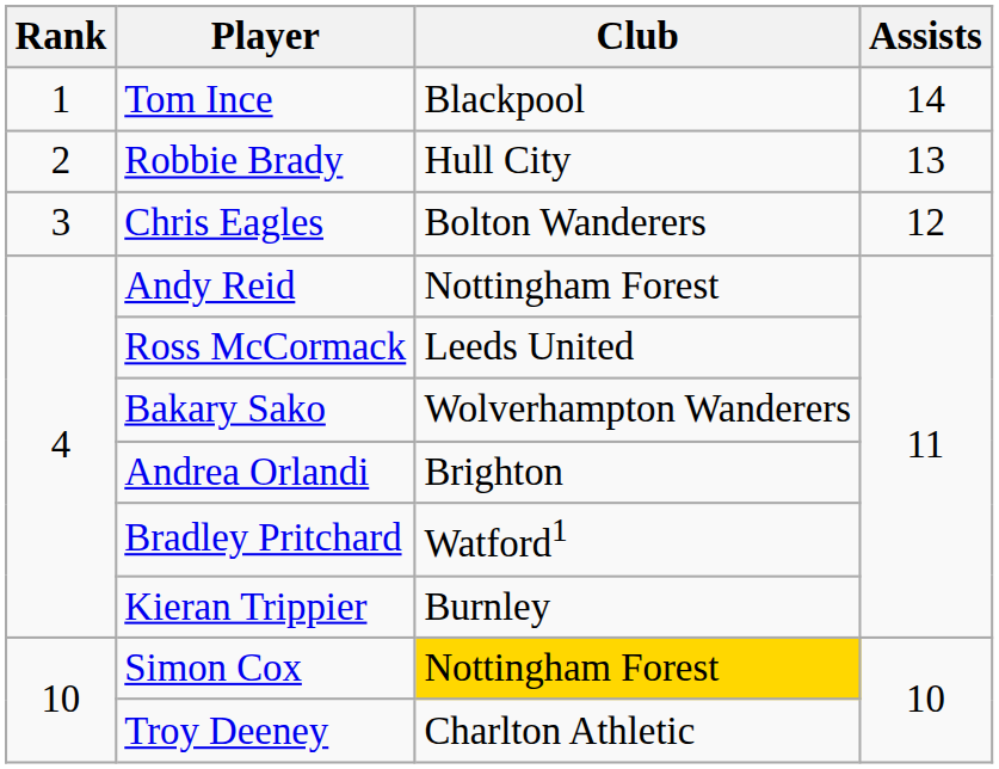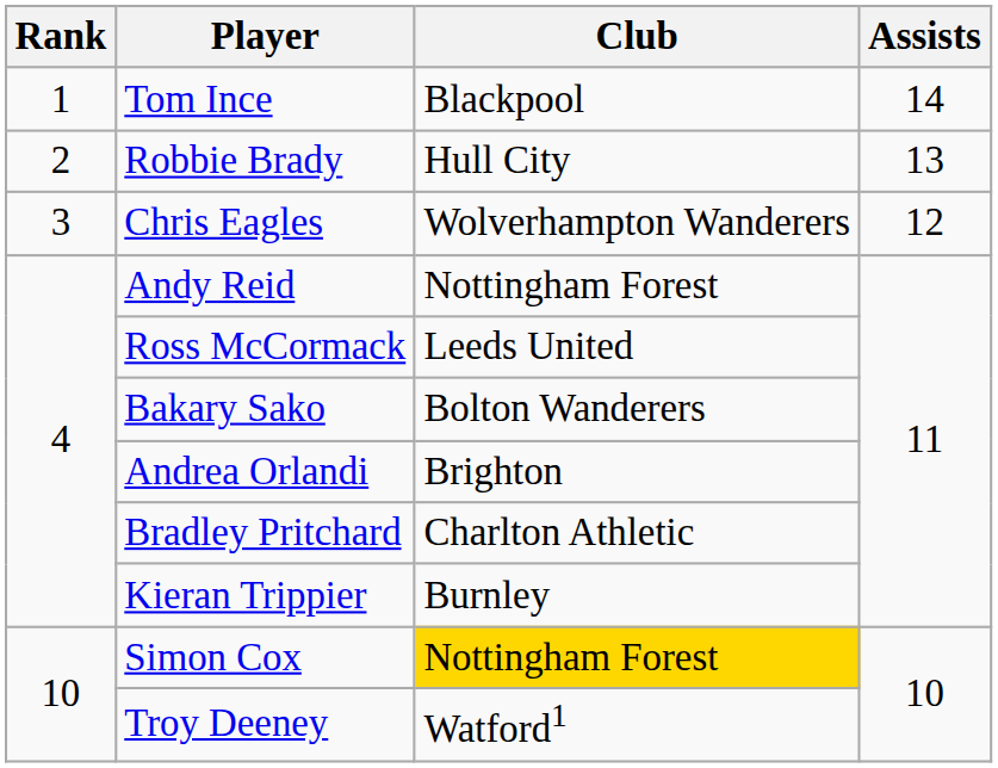Chris Eagles | Club: Bolton Wanderers -> Wolverhampton Wanderers
Bakary Sako | Club: Wolverhampton Wanderers -> Bolton Wanderers
Bradley Pritchard | Club: Watford1 -> Charlton Athletic
Troy Deeney | Club: Charlton Athletic -> Watford1
